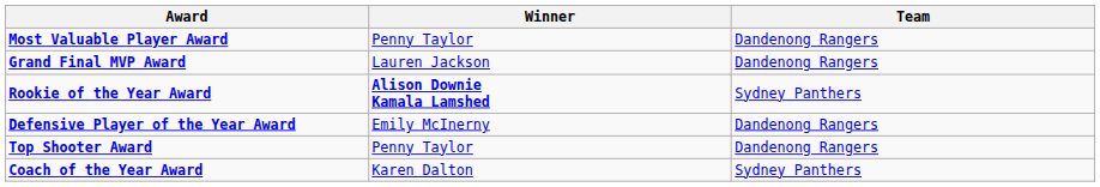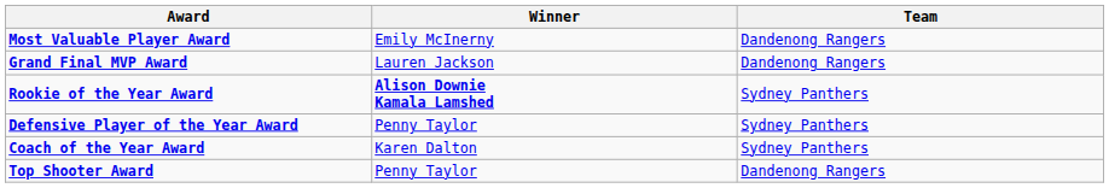Most Valuable Player Award | Winner: Penny Taylor -> Emily McInerny
Defensive Player of the Year Award | Winner: Emily McInerny -> Penny Taylor
Defensive Player of the Year Award | Team: Dandenong Rangers -> Sydney Panthers
rows swapped: Coach of the Year Award <-> Top Shooter Award
